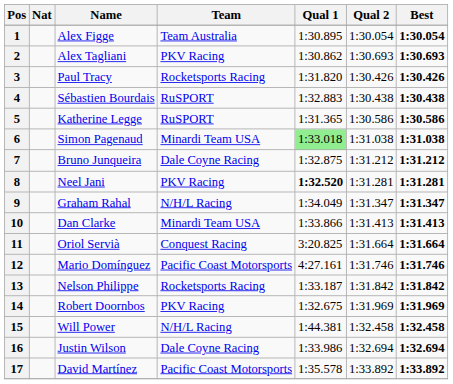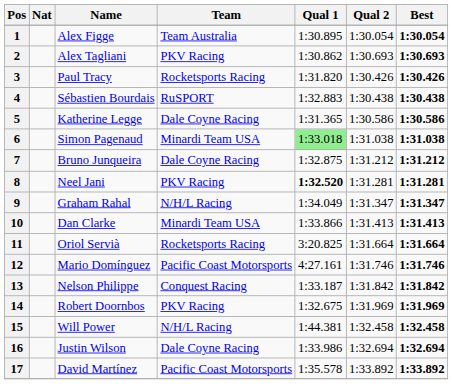5 | Team: RuSPORT -> Dale Coyne Racing
11 | Team: Conquest Racing -> Rocketsports Racing
13 | Team: Rocketsports Racing -> Conquest Racing
